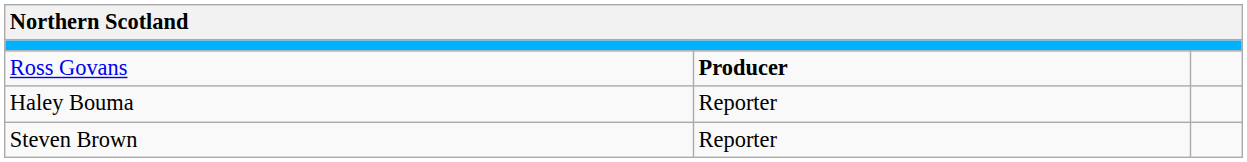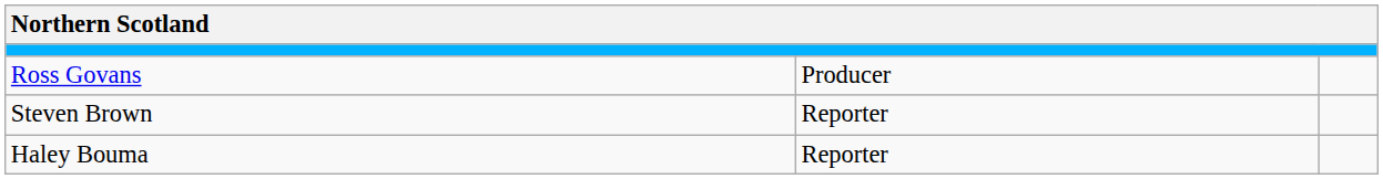Ross Govans | column 2: bold -> normal
rows swapped: Steven Brown <-> Haley Bouma
